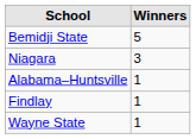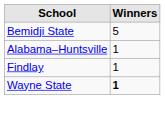- row: Niagara | 3
Wayne State | Winners: normal -> bold
